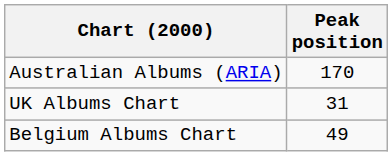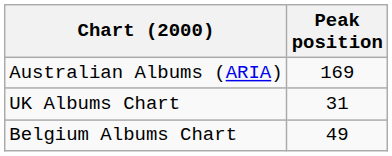Australian Albums (ARIA) | Peak position: 170 -> 169
